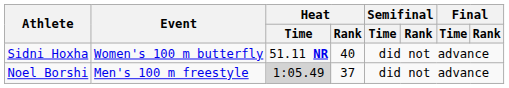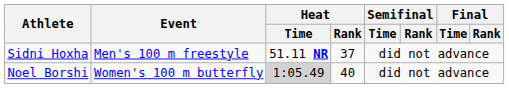Sidni Hoxha | Event: Women's 100 m butterfly -> Men's 100 m freestyle
Sidni Hoxha | Heat / Rank: 40 -> 37
Noel Borshi | Event: Men's 100 m freestyle -> Women's 100 m butterfly
Noel Borshi | Heat / Rank: 37 -> 40
